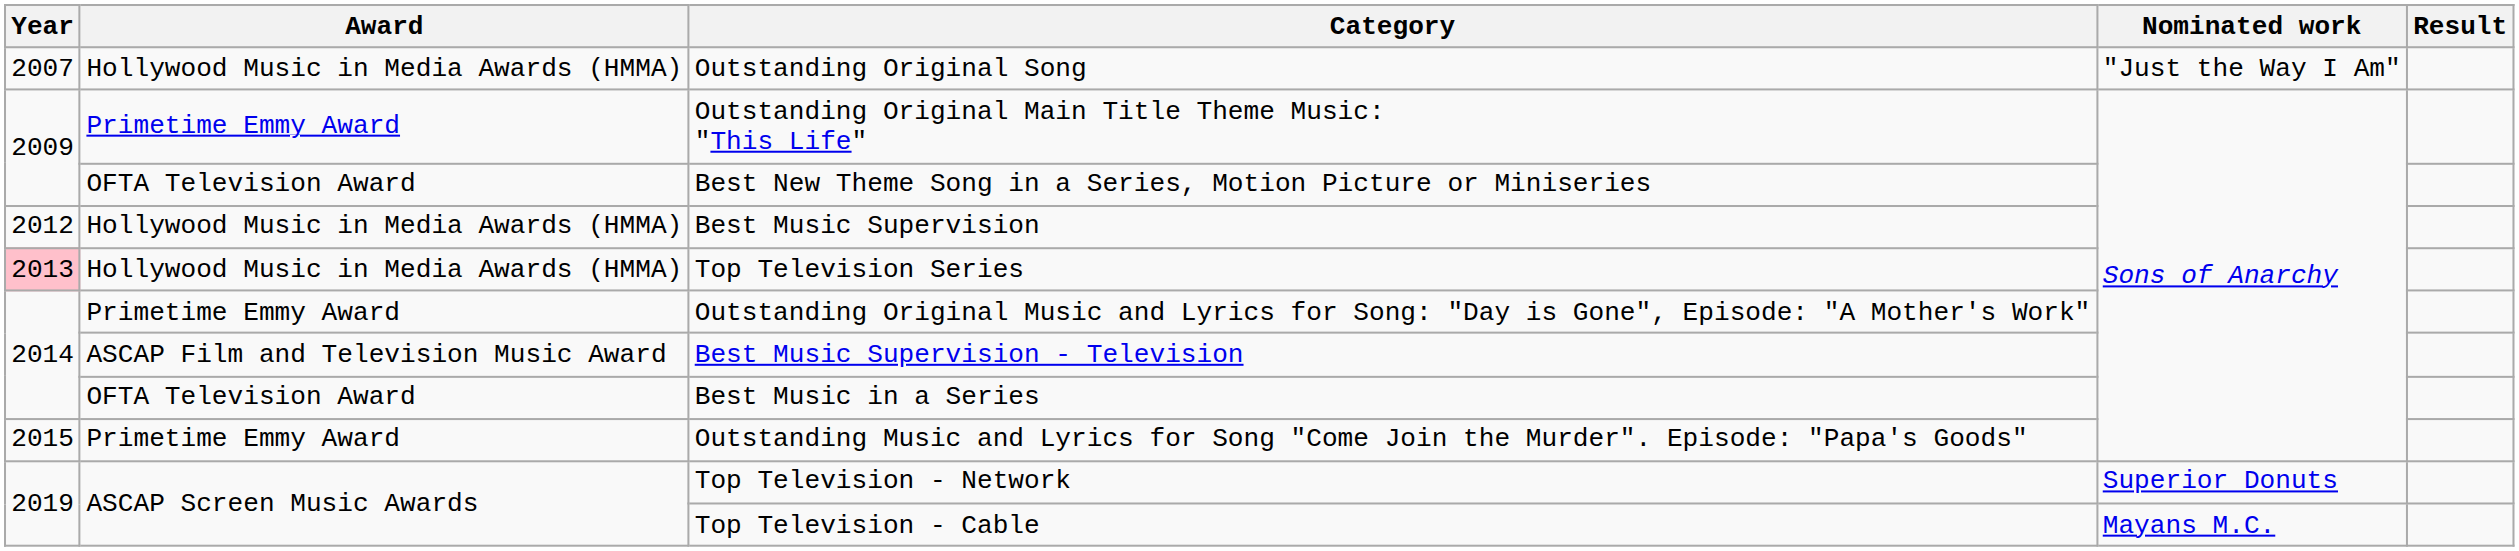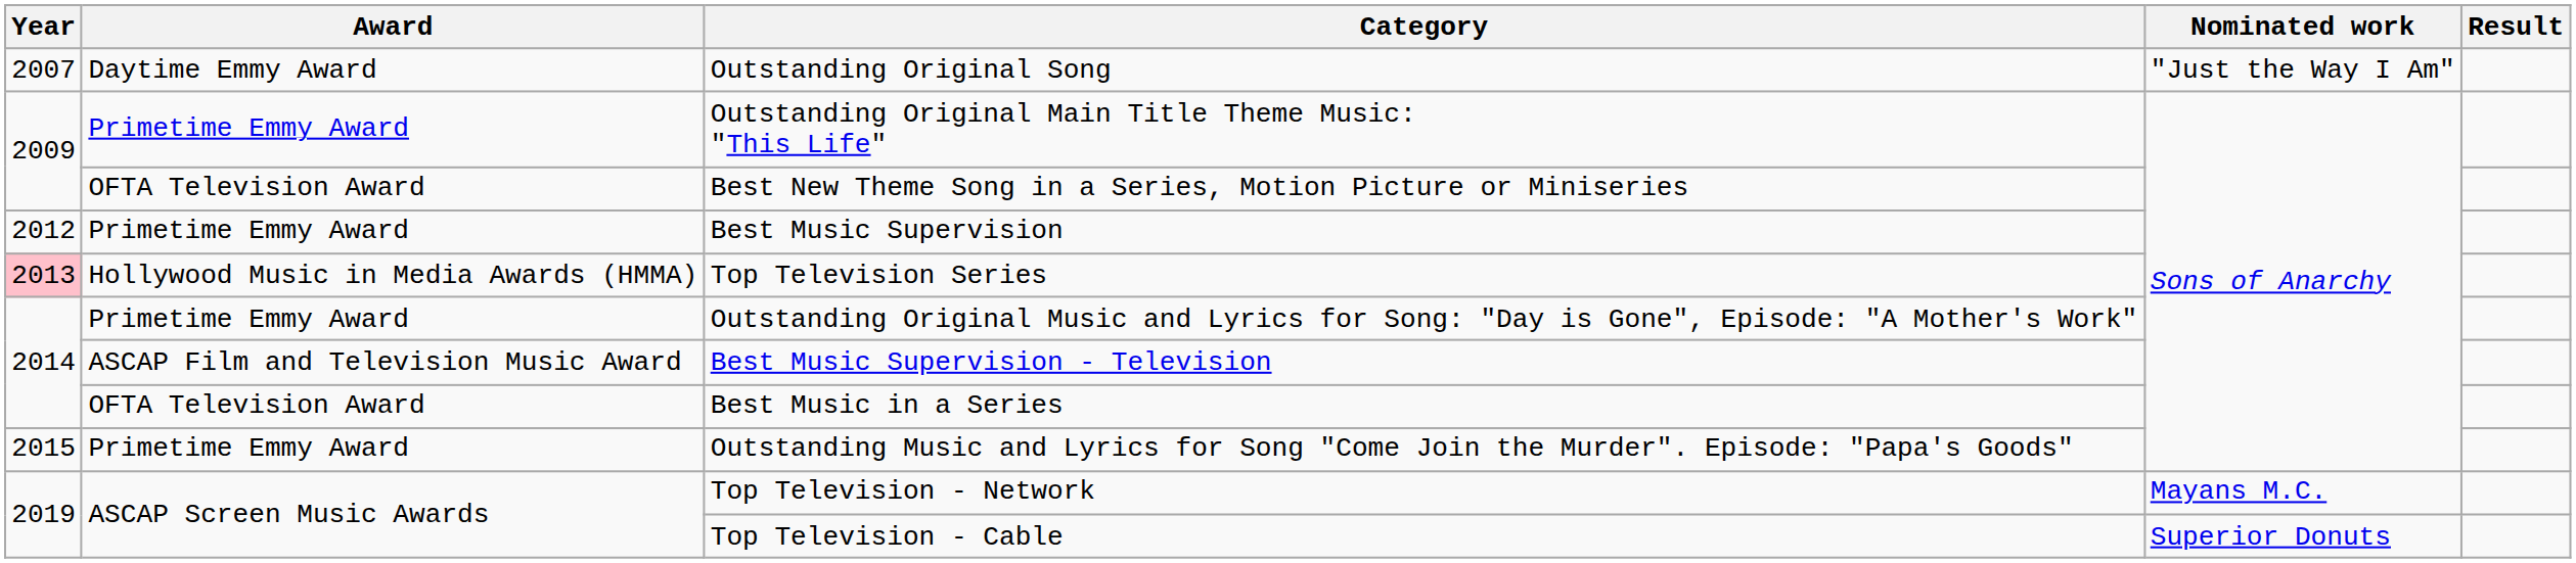Outstanding Original Song | Award: Hollywood Music in Media Awards (HMMA) -> Daytime Emmy Award
Best Music Supervision | Award: Hollywood Music in Media Awards (HMMA) -> Primetime Emmy Award
Top Television - Network | Nominated work: Superior Donuts -> Mayans M.C.
Top Television - Cable | Nominated work: Mayans M.C. -> Superior Donuts
